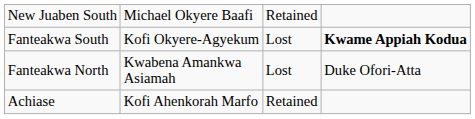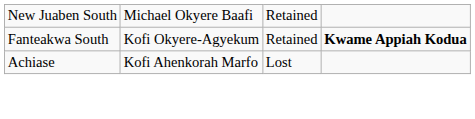Fanteakwa South | column 3: Lost -> Retained
- row: Fanteakwa North | Kwabena Amankwa Asiamah | Lost | Duke Ofori-Atta
Achiase | column 3: Retained -> Lost
